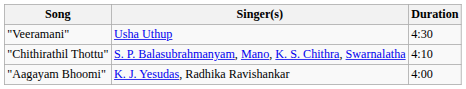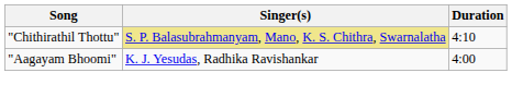- row: "Veeramani" | Usha Uthup | 4:30
"Chithirathil Thottu" | Singer(s): no background -> khaki background
